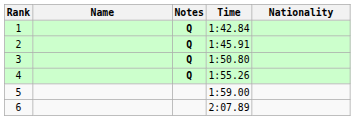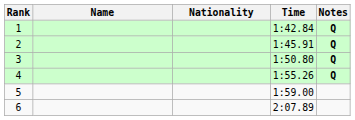columns swapped: Nationality <-> Notes
